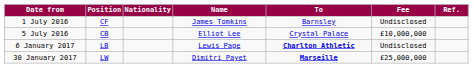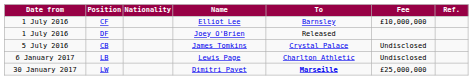CF | Name: James Tomkins -> Elliot Lee
CF | Fee: Undisclosed -> £10,000,000
+ row: 1 July 2016 | DF | Joey O'Brien | Released
CB | Name: Elliot Lee -> James Tomkins
CB | Fee: £10,000,000 -> Undisclosed
LB | To: bold -> normal
